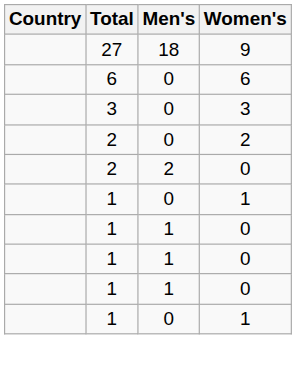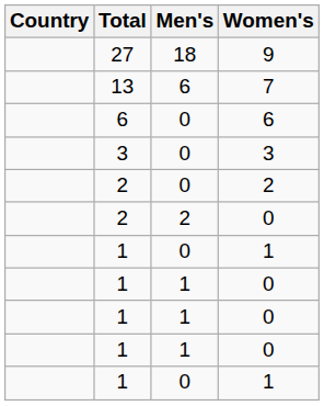+ row: 13 | 6 | 7
